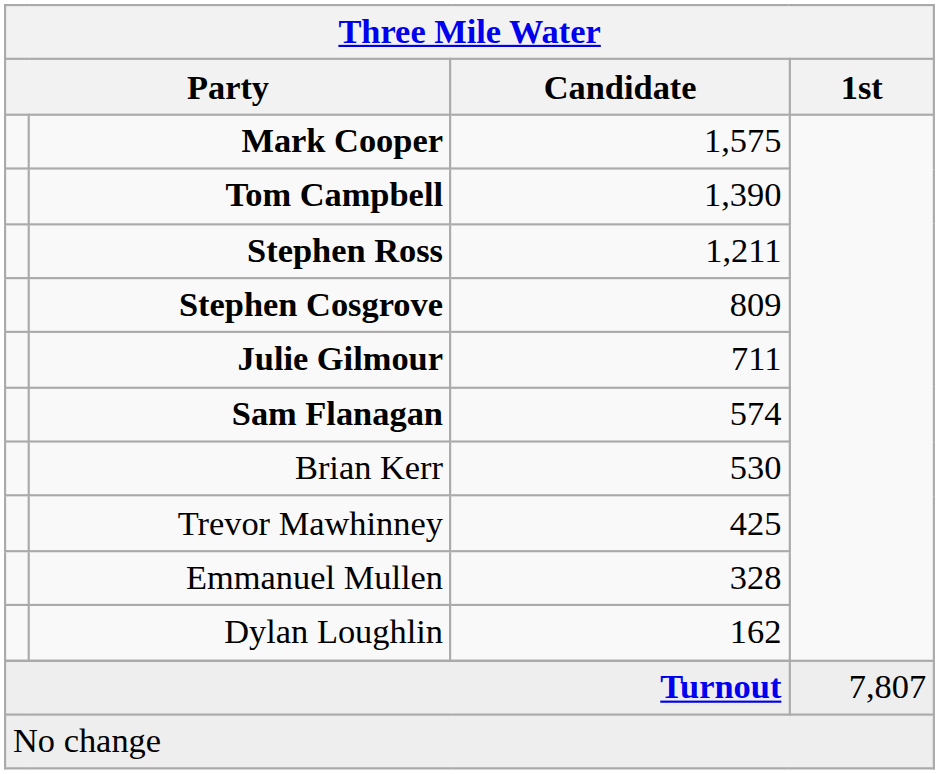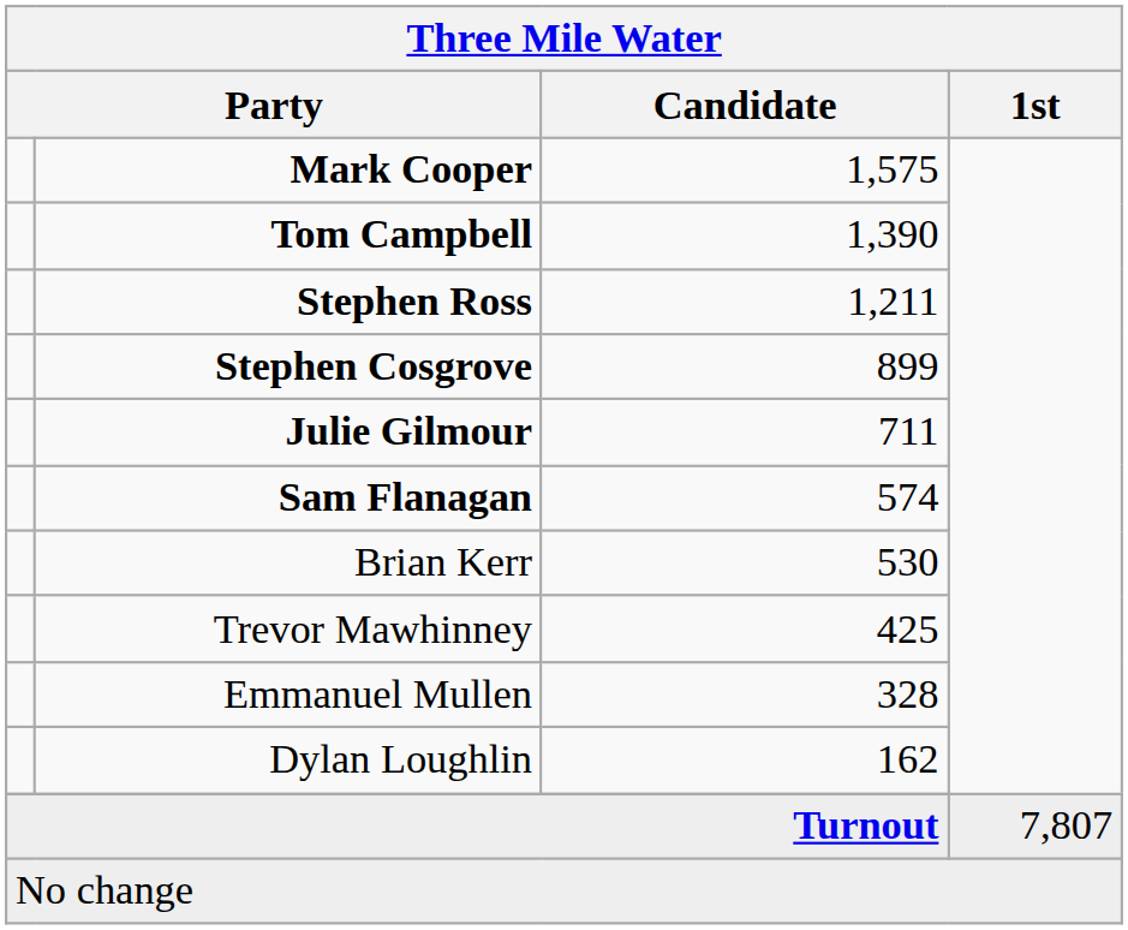Stephen Cosgrove | Candidate: 809 -> 899
